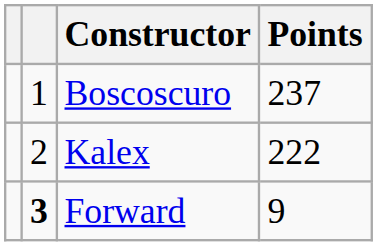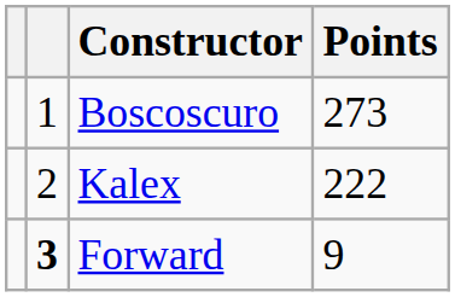Boscoscuro | Points: 237 -> 273
